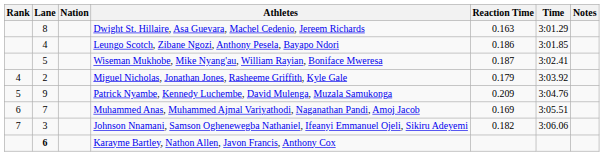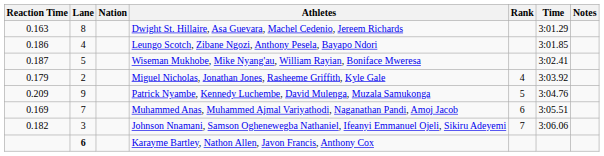columns swapped: Rank <-> Reaction Time
